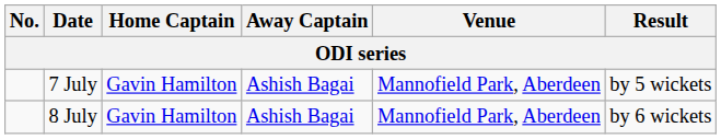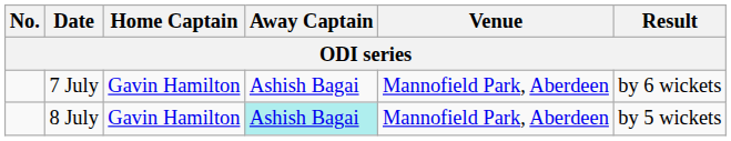7 July | Result: by 5 wickets -> by 6 wickets
8 July | Away Captain: no background -> paleturquoise background
8 July | Result: by 6 wickets -> by 5 wickets
